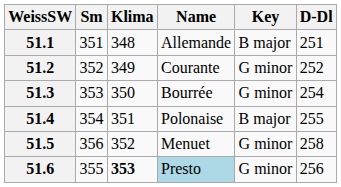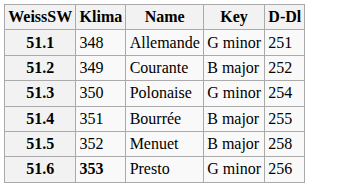- column: Sm | 351 | 352 | 353 | 354 | 356 | 355
51.1 | Key: B major -> G minor
51.2 | Key: G minor -> B major
51.3 | Name: Bourrée -> Polonaise
51.4 | Name: Polonaise -> Bourrée
51.5 | Key: G minor -> B major
51.6 | Name: lightblue background -> no background
